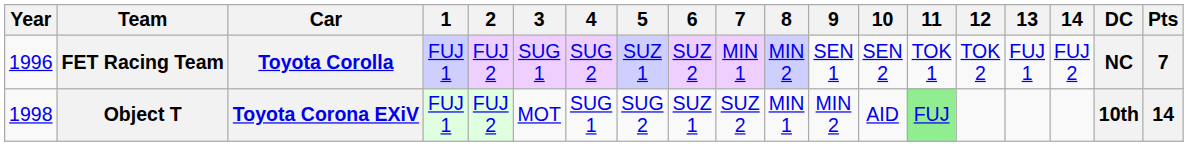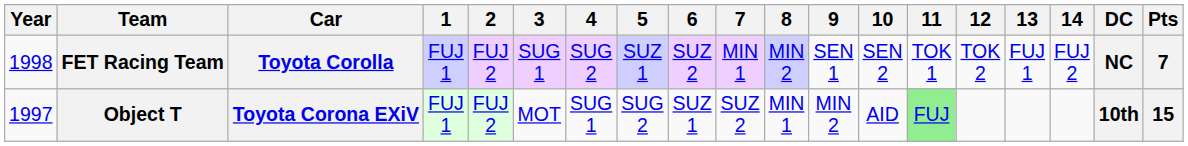FET Racing Team | Year: 1996 -> 1998
Object T | Year: 1998 -> 1997
Object T | Pts: 14 -> 15
